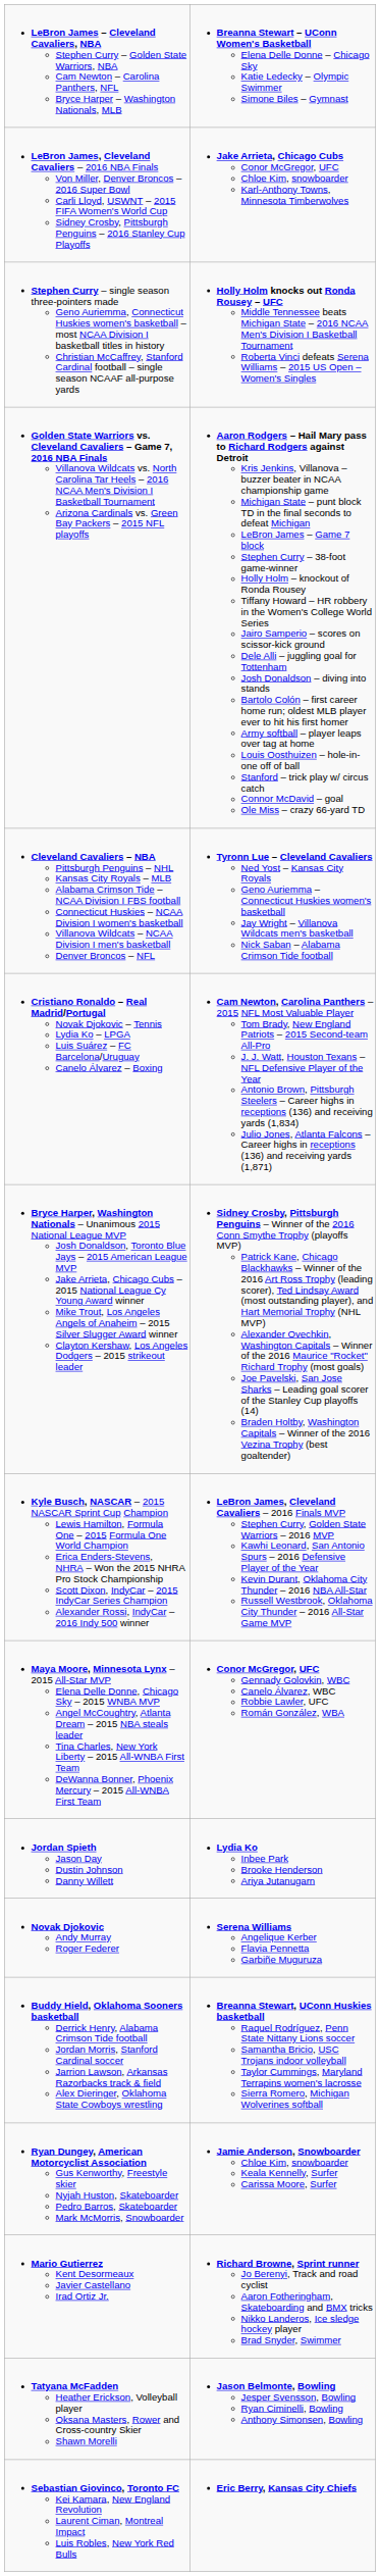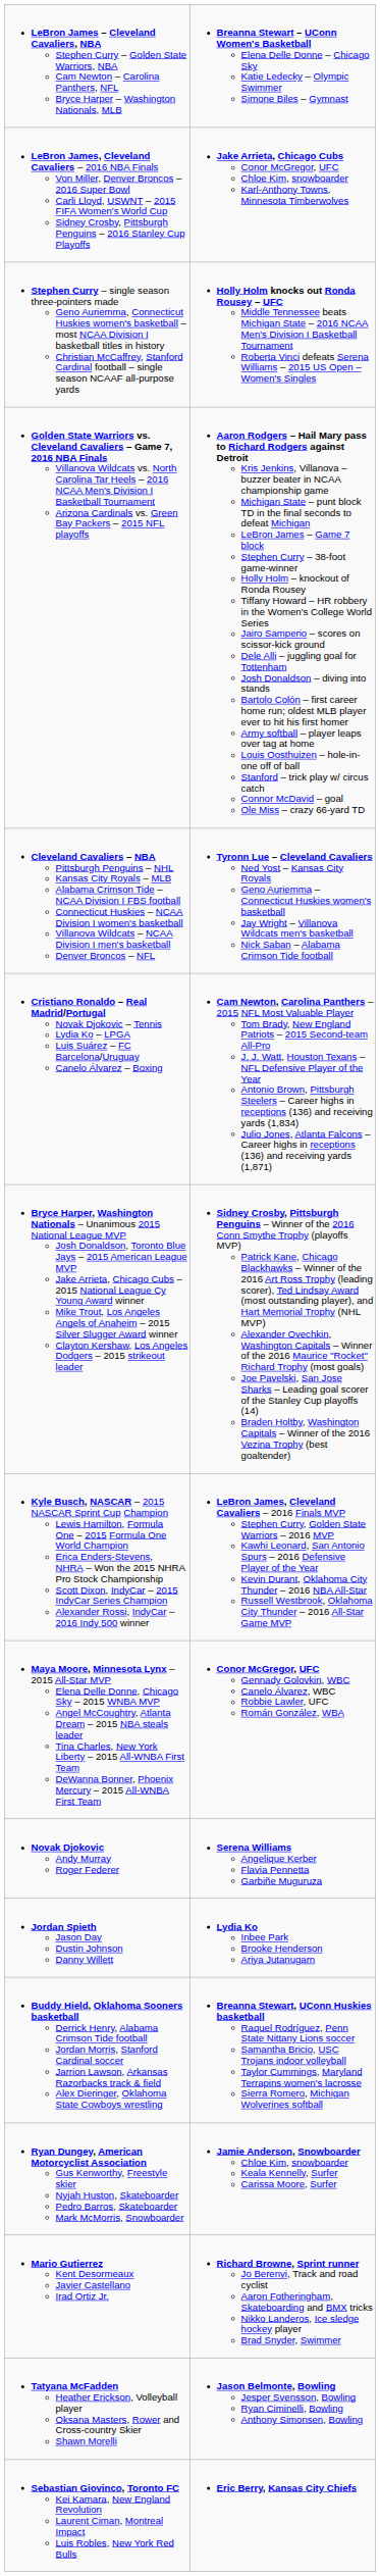rows swapped: Jordan Spieth Jason Day Dustin Johnson Danny Willett <-> Novak Djokovic Andy Murray Roger Federer
